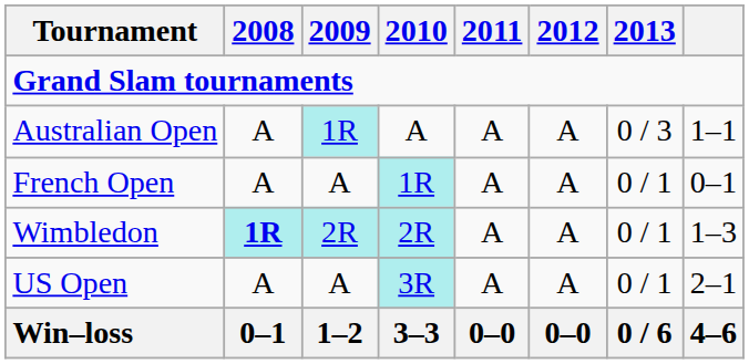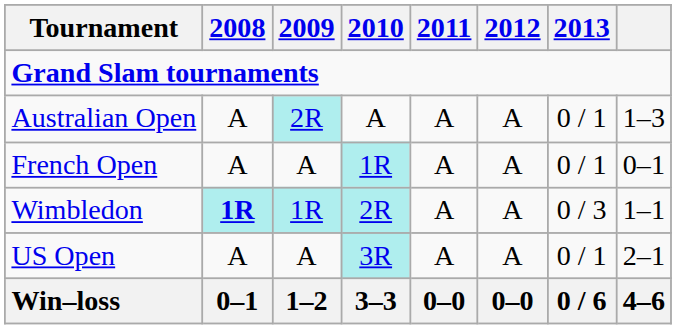Australian Open | 2009: 1R -> 2R
Australian Open | 2013: 0 / 3 -> 0 / 1
Australian Open | column 8: 1–1 -> 1–3
Wimbledon | 2009: 2R -> 1R
Wimbledon | 2013: 0 / 1 -> 0 / 3
Wimbledon | column 8: 1–3 -> 1–1
